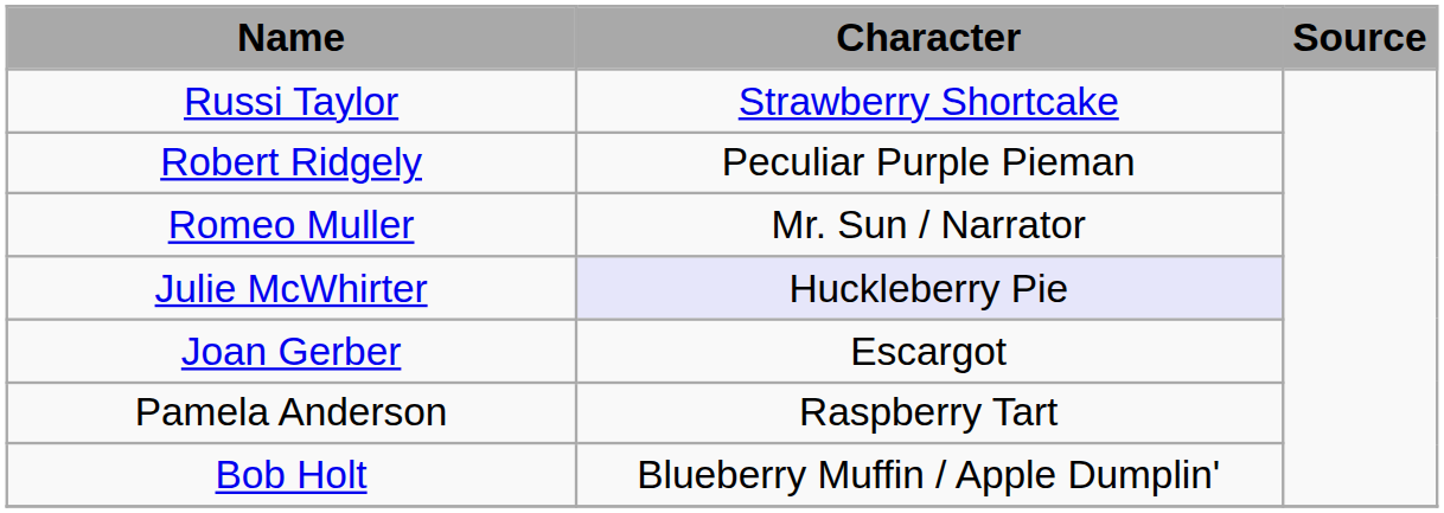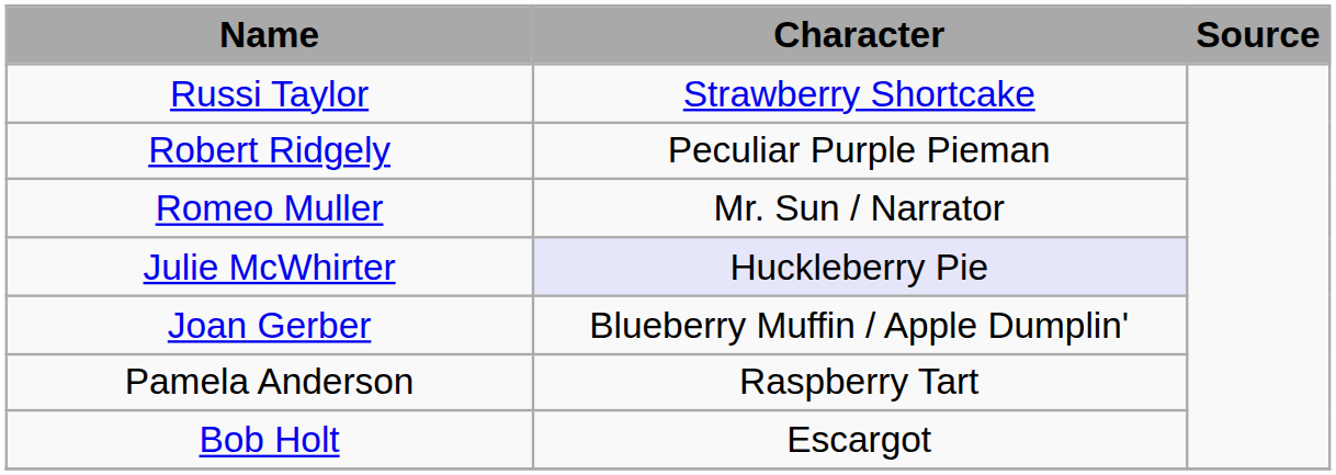Joan Gerber | Character: Escargot -> Blueberry Muffin / Apple Dumplin'
Bob Holt | Character: Blueberry Muffin / Apple Dumplin' -> Escargot
